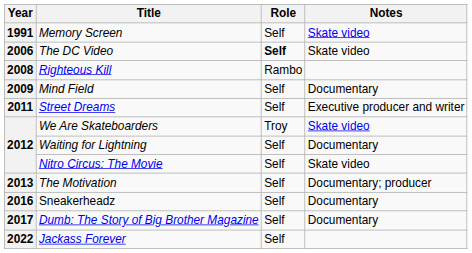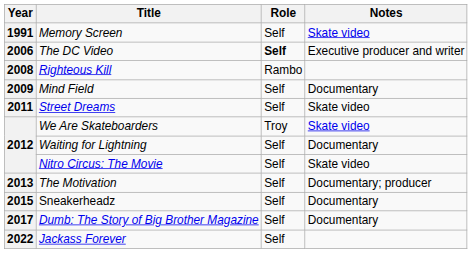The DC Video | Notes: Skate video -> Executive producer and writer
Street Dreams | Notes: Executive producer and writer -> Skate video
Sneakerheadz | Year: 2016 -> 2015
